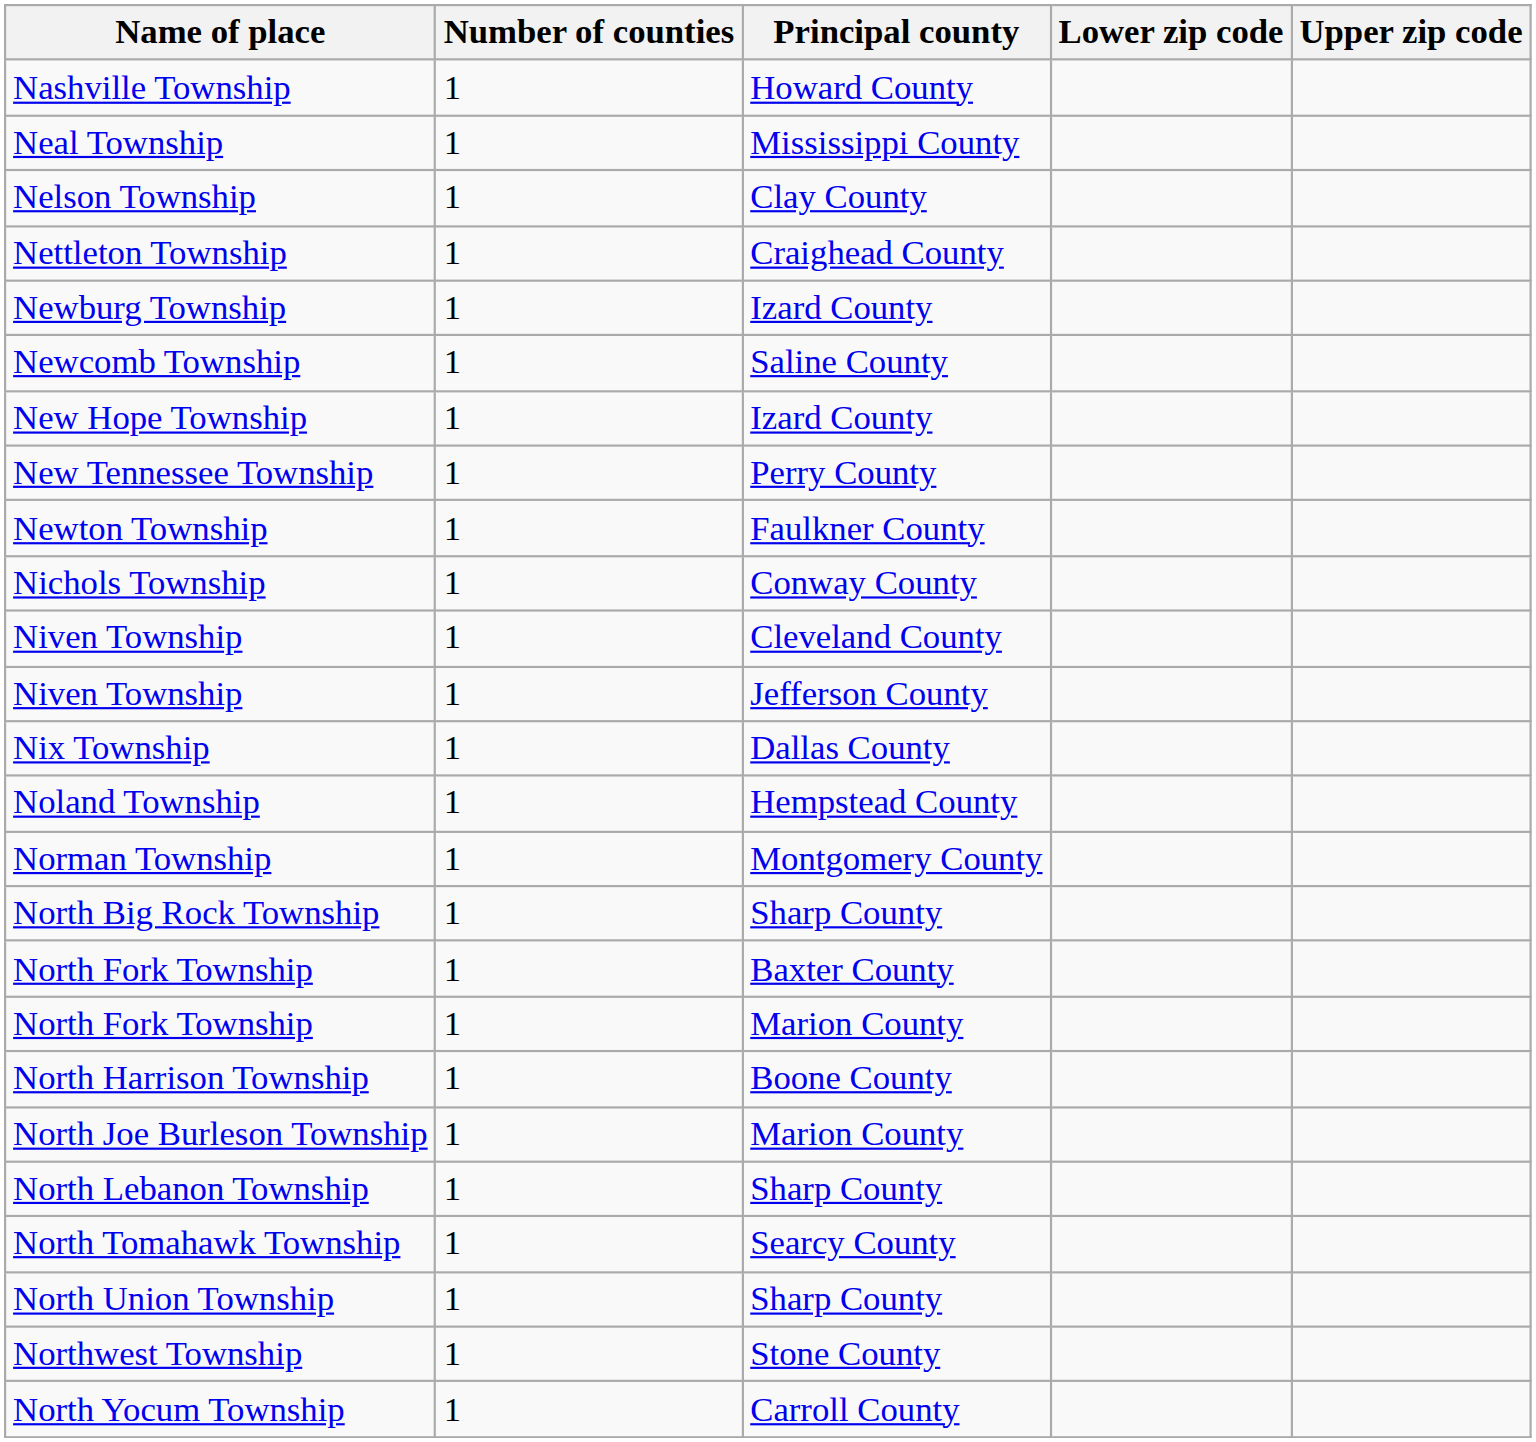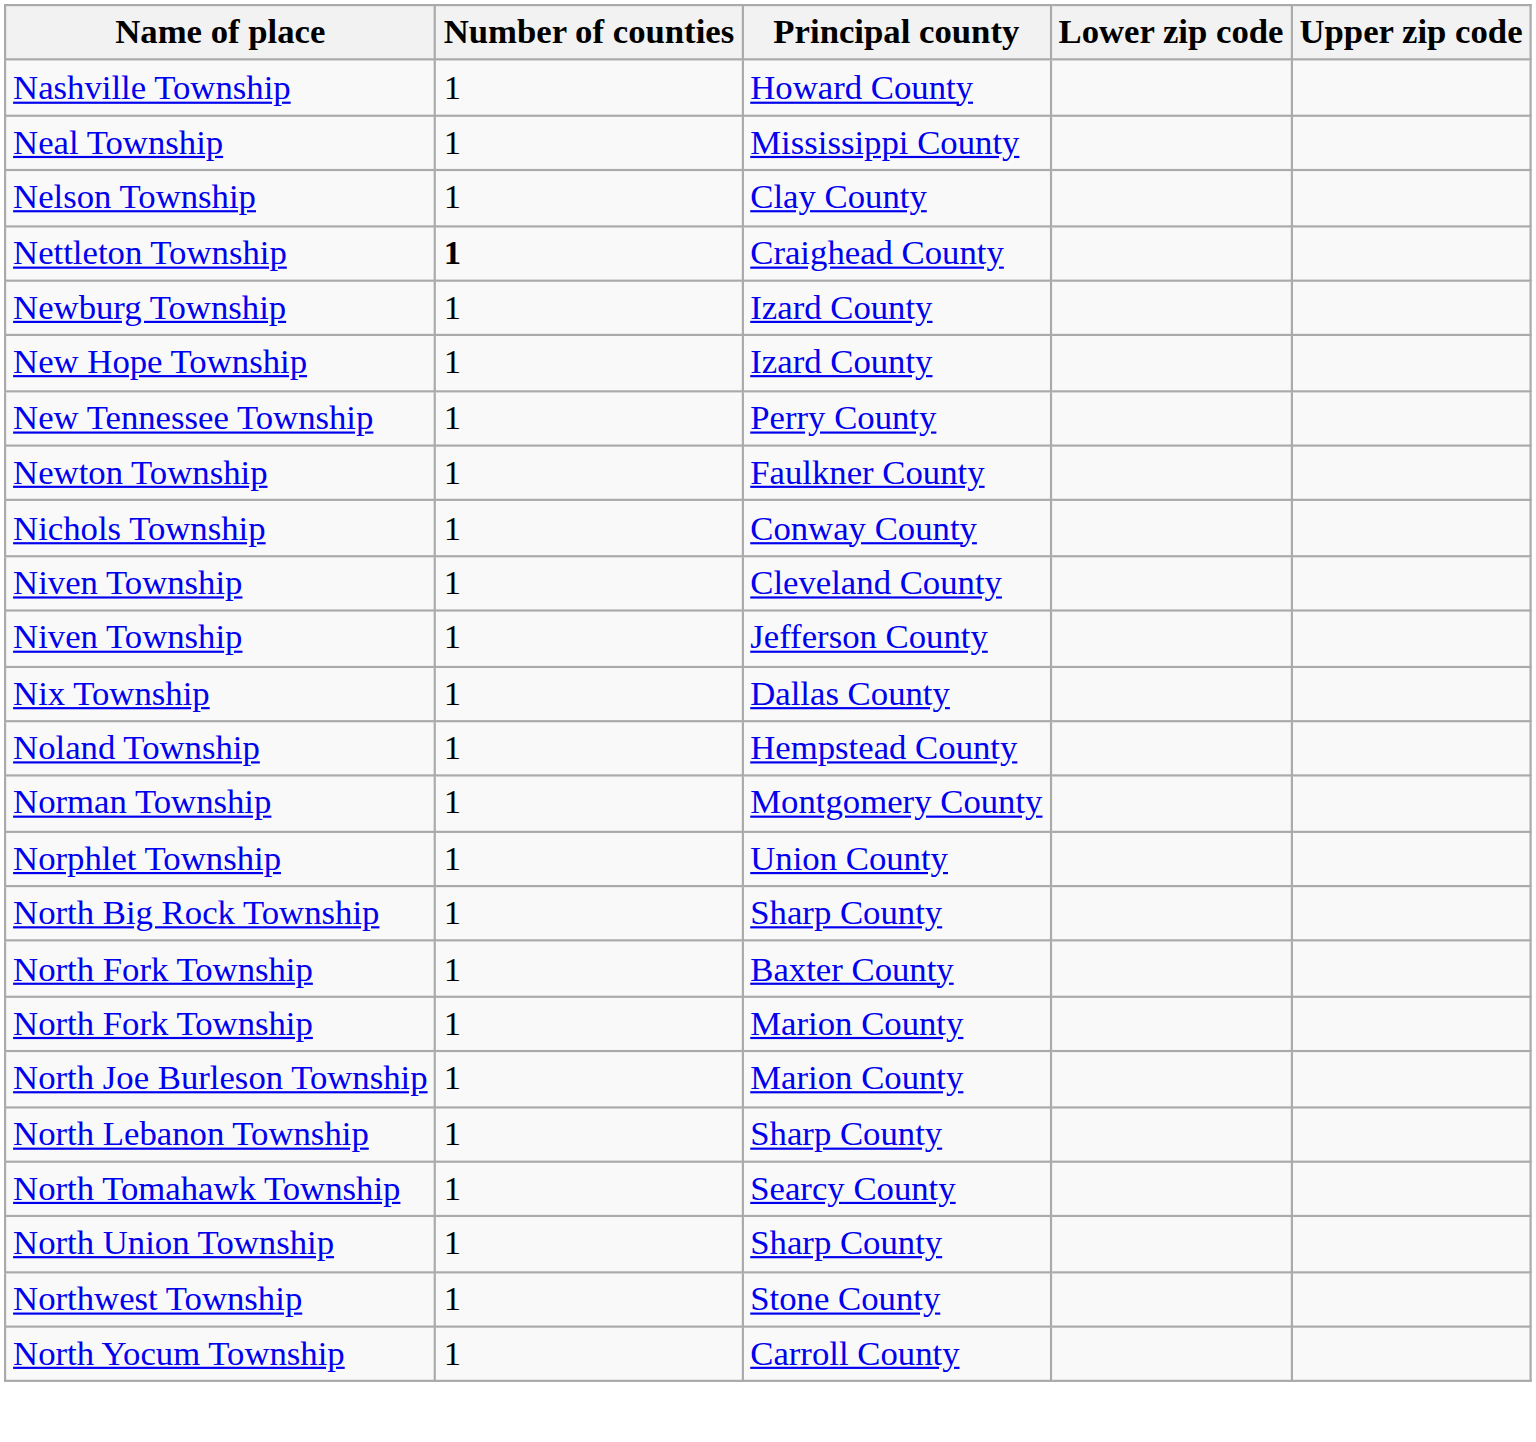Nettleton Township | Number of counties: normal -> bold
- row: Newcomb Township | 1 | Saline County
+ row: Norphlet Township | 1 | Union County
- row: North Harrison Township | 1 | Boone County
